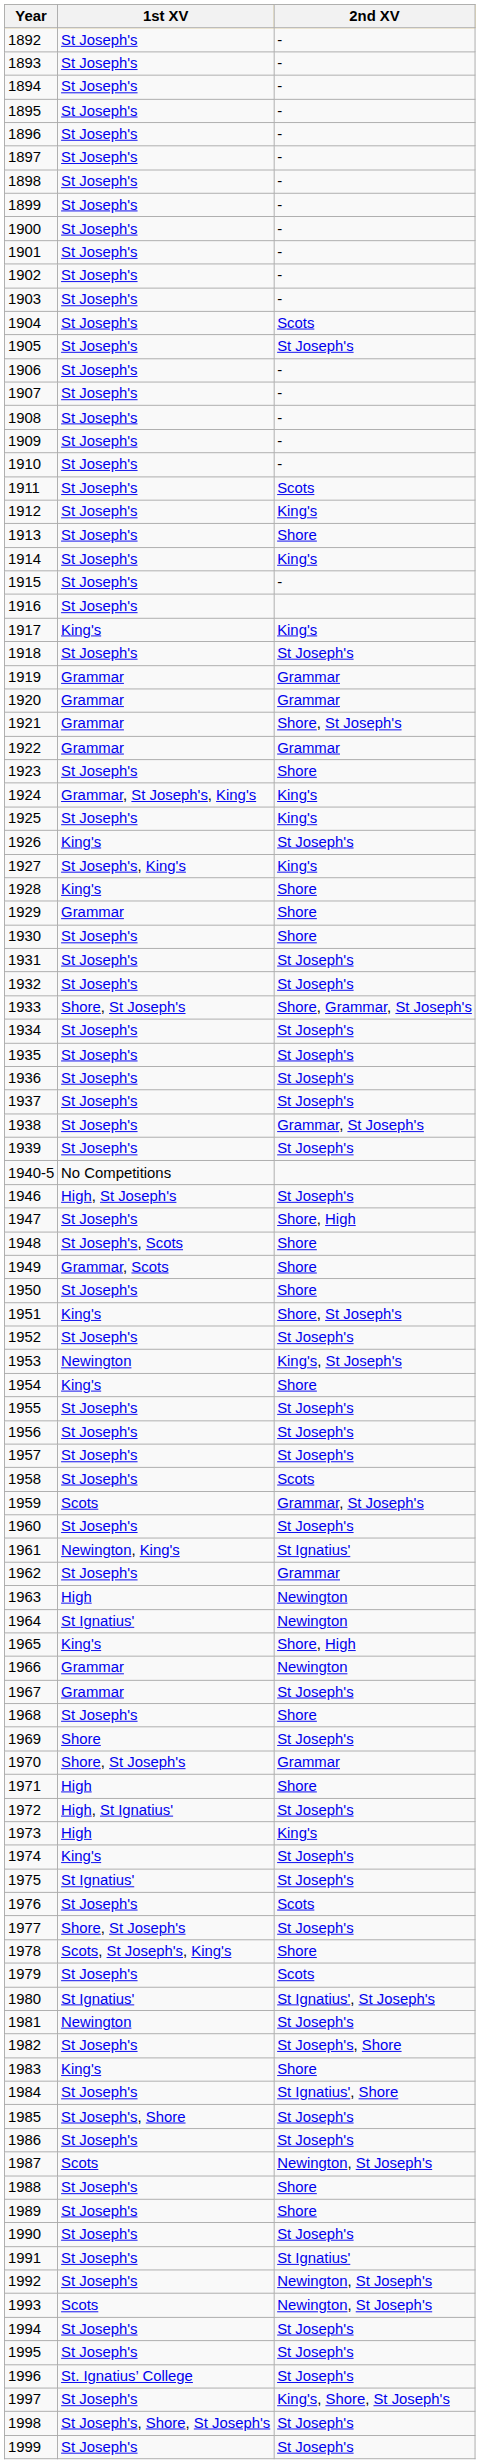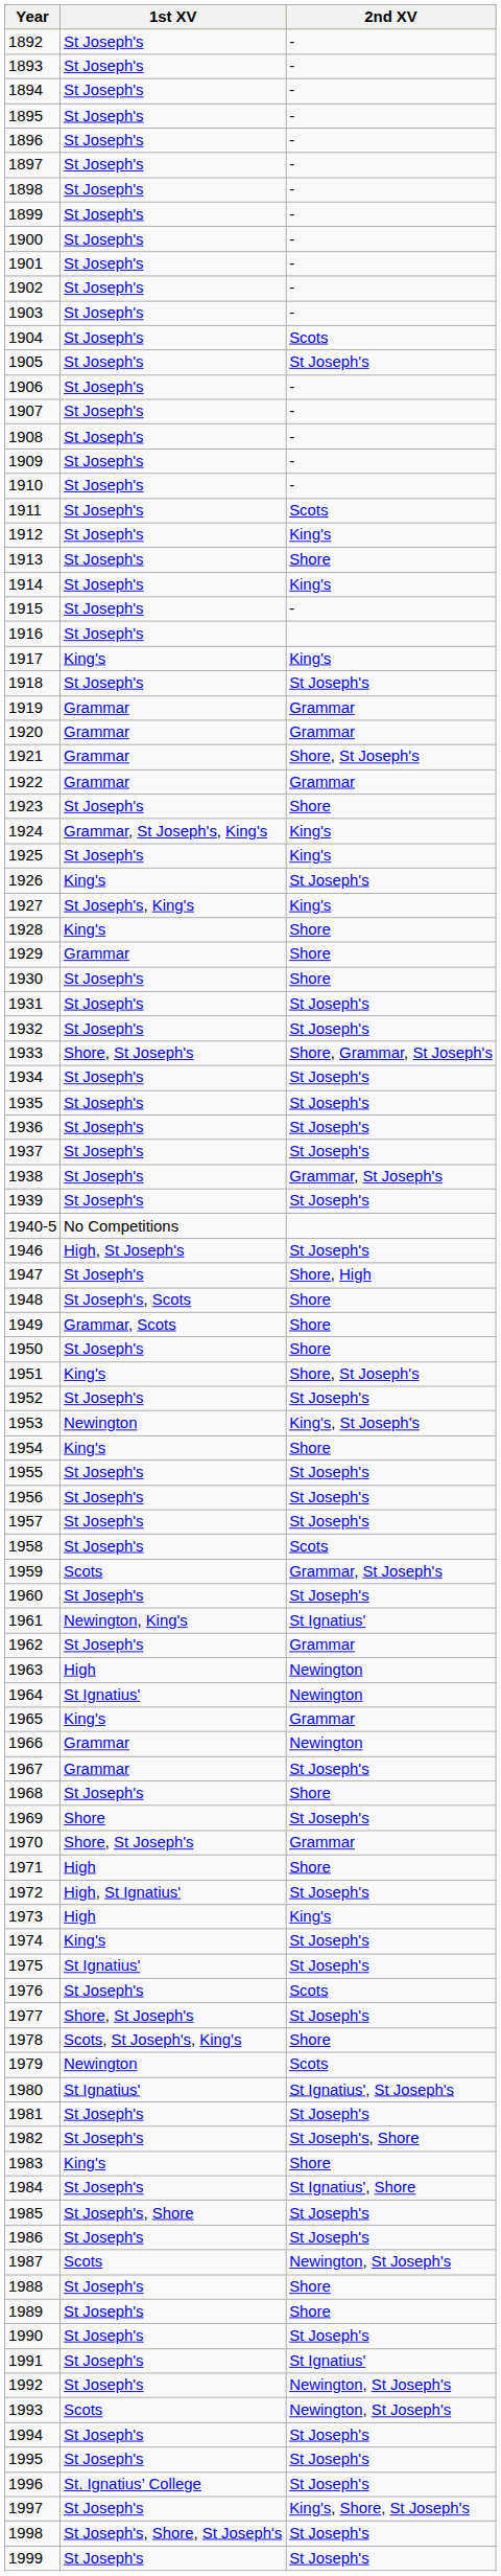1965 | 2nd XV: Shore, High -> Grammar
1979 | 1st XV: St Joseph's -> Newington
1981 | 1st XV: Newington -> St Joseph's
